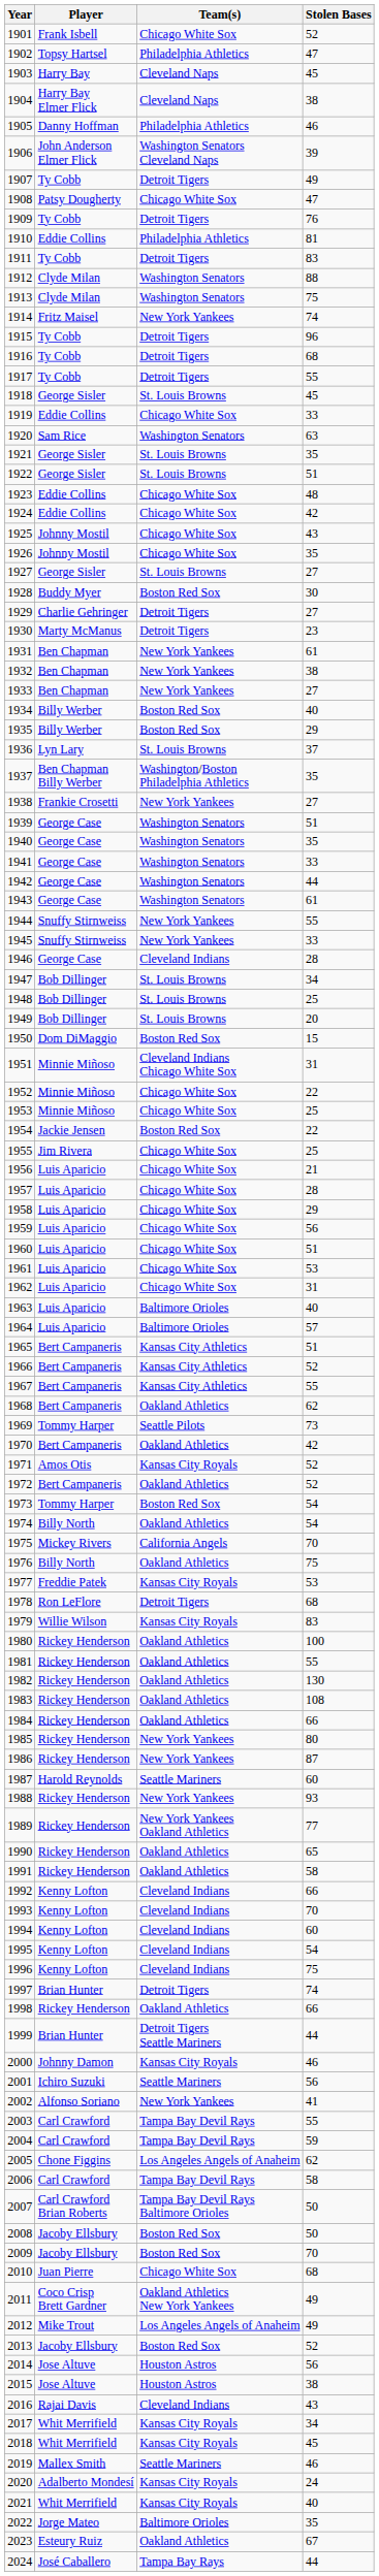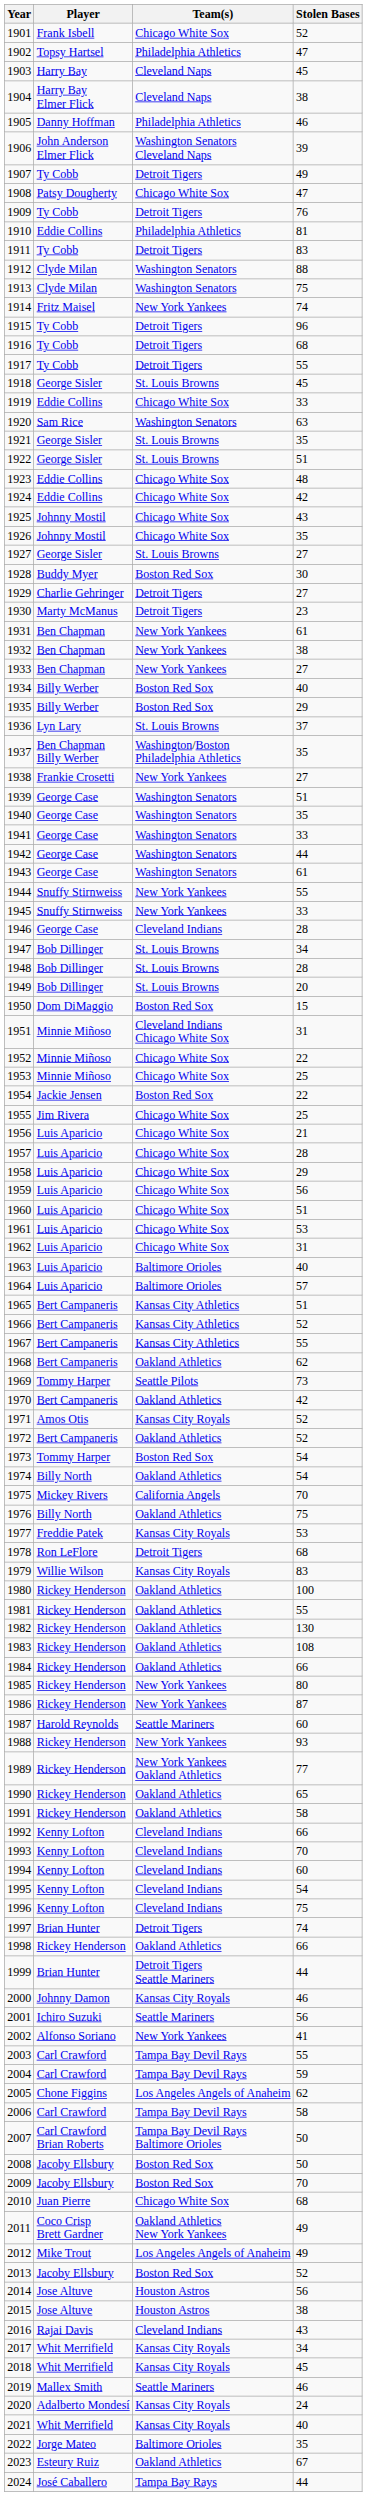1948 | Stolen Bases: 25 -> 28
